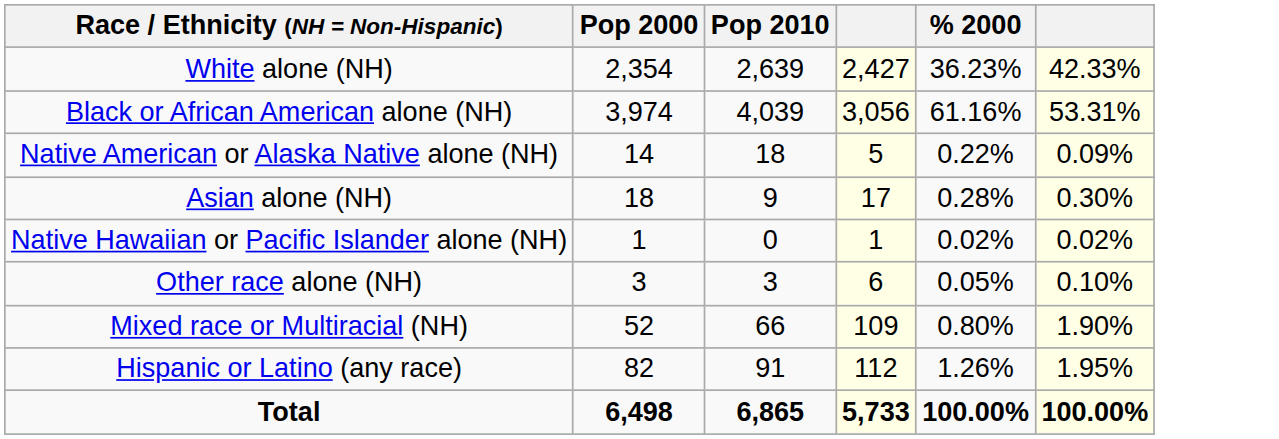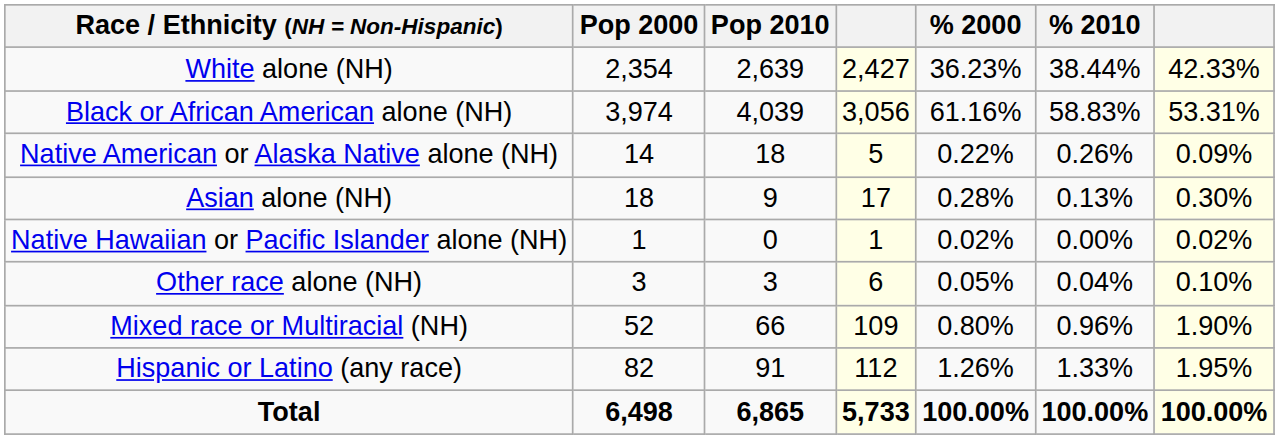+ column: % 2010 | 38.44% | 58.83% | 0.26% | 0.13% | 0.00% | 0.04% | 0.96% | 1.33% | 100.00%
